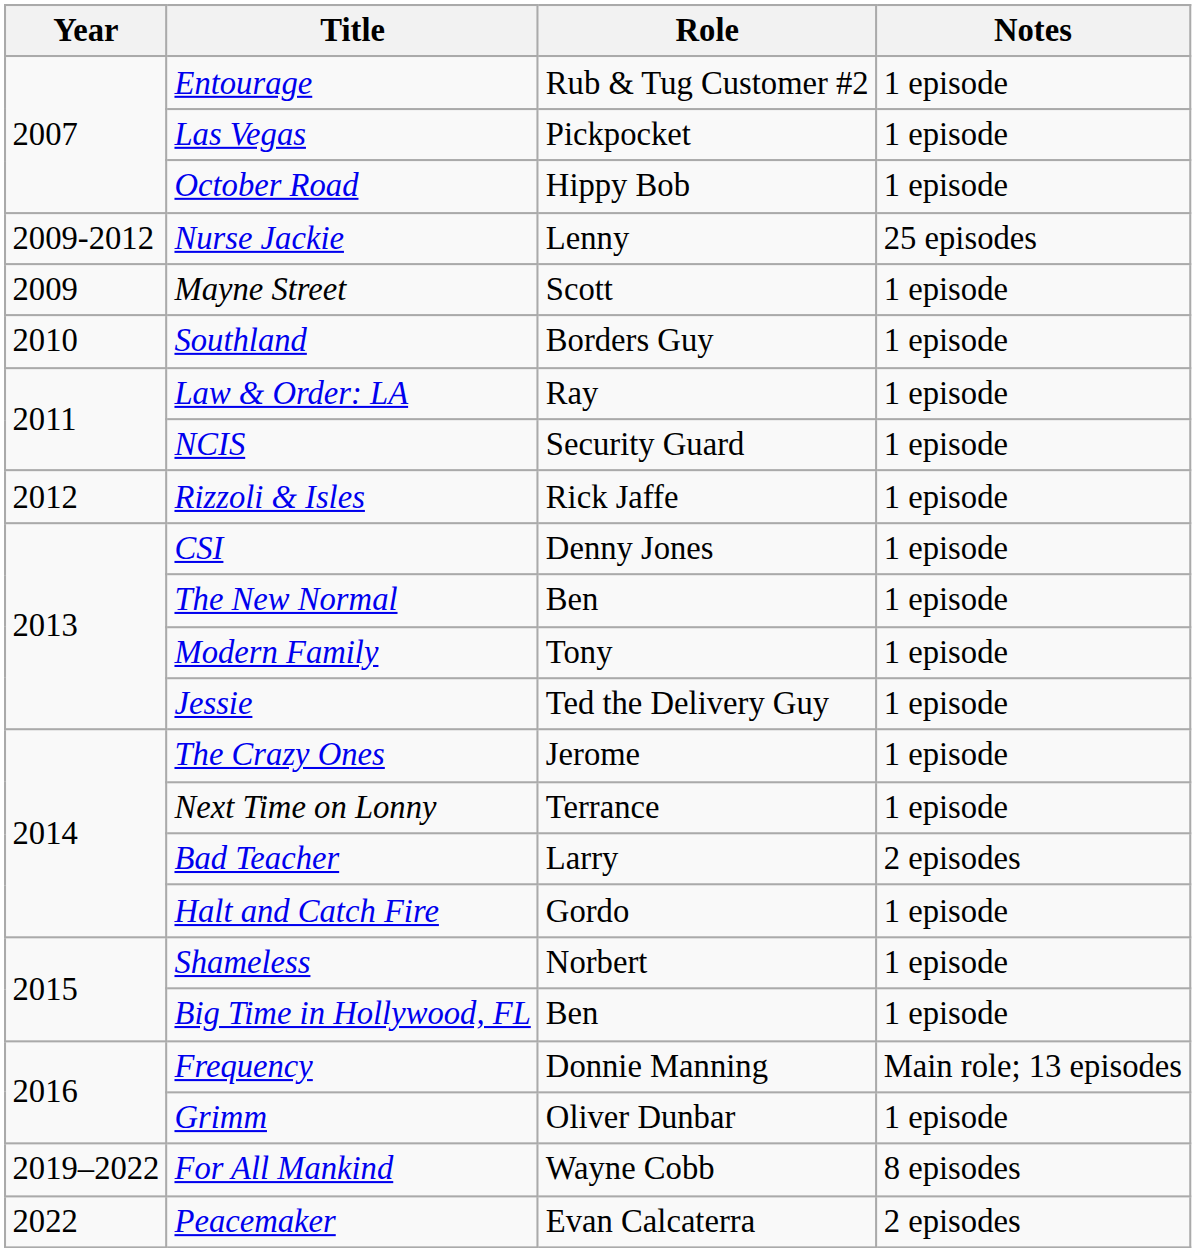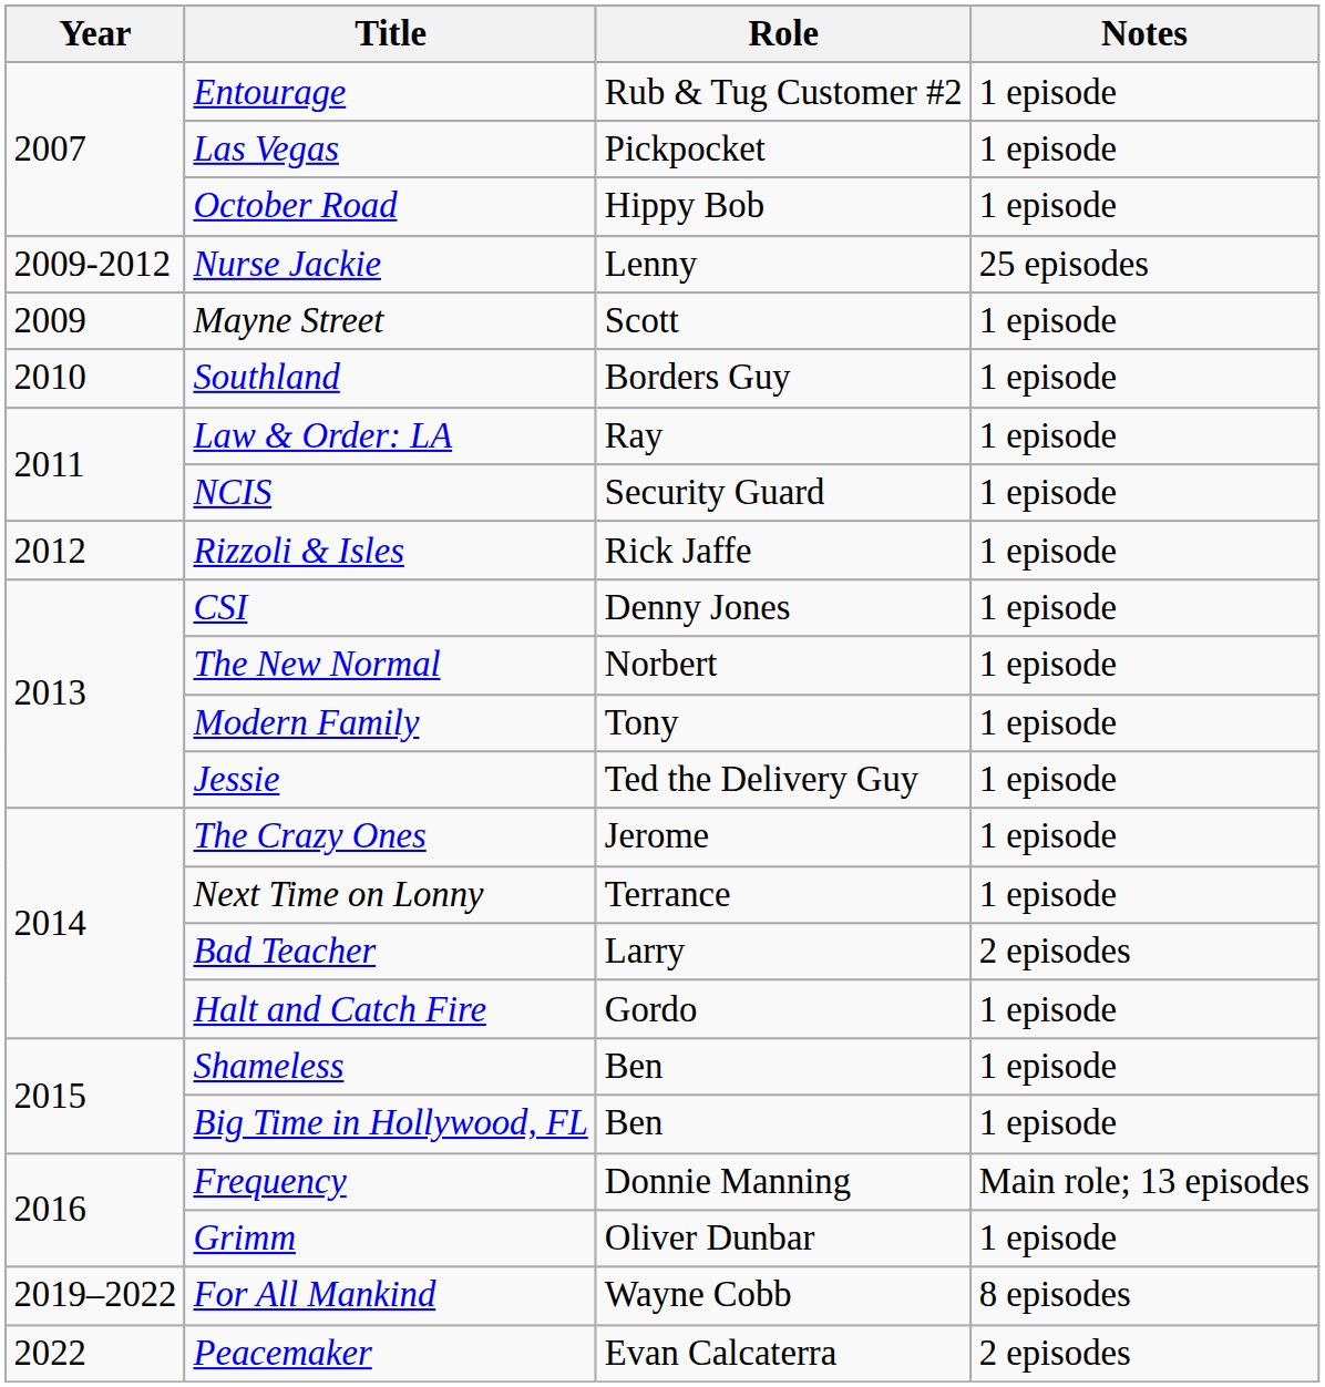The New Normal | Role: Ben -> Norbert
Shameless | Role: Norbert -> Ben
